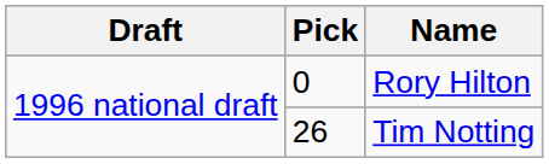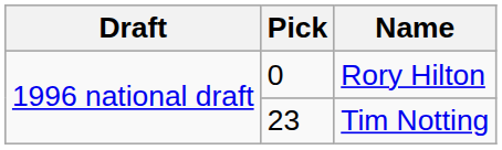Tim Notting | Pick: 26 -> 23
